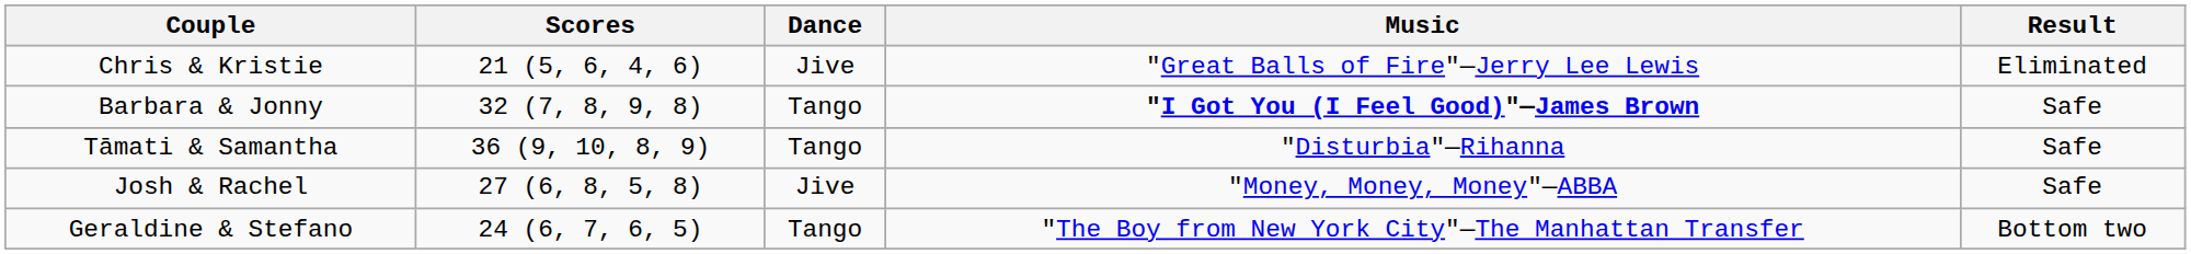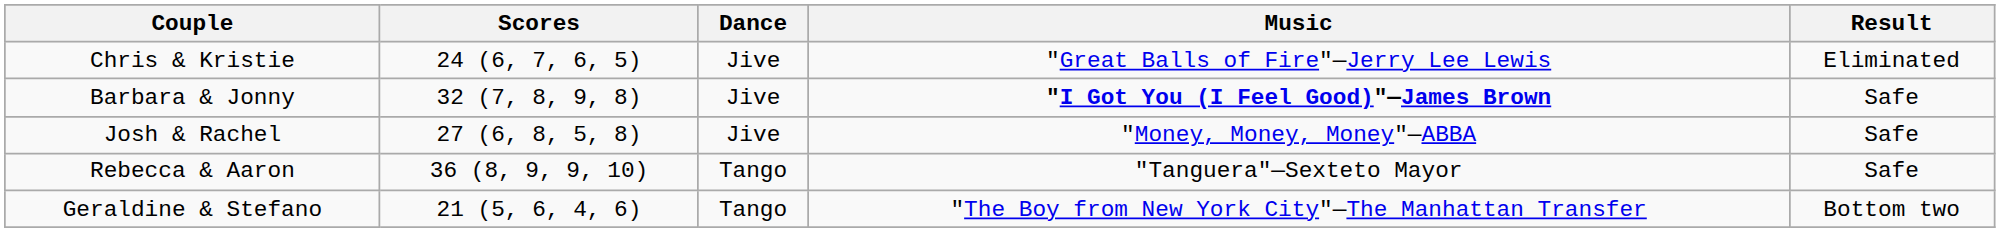Chris & Kristie | Scores: 21 (5, 6, 4, 6) -> 24 (6, 7, 6, 5)
Barbara & Jonny | Dance: Tango -> Jive
- row: Tāmati & Samantha | 36 (9, 10, 8, 9) | Tango | "Disturbia"—Rihanna | Safe
+ row: Rebecca & Aaron | 36 (8, 9, 9, 10) | Tango | "Tanguera"—Sexteto Mayor | Safe
Geraldine & Stefano | Scores: 24 (6, 7, 6, 5) -> 21 (5, 6, 4, 6)
